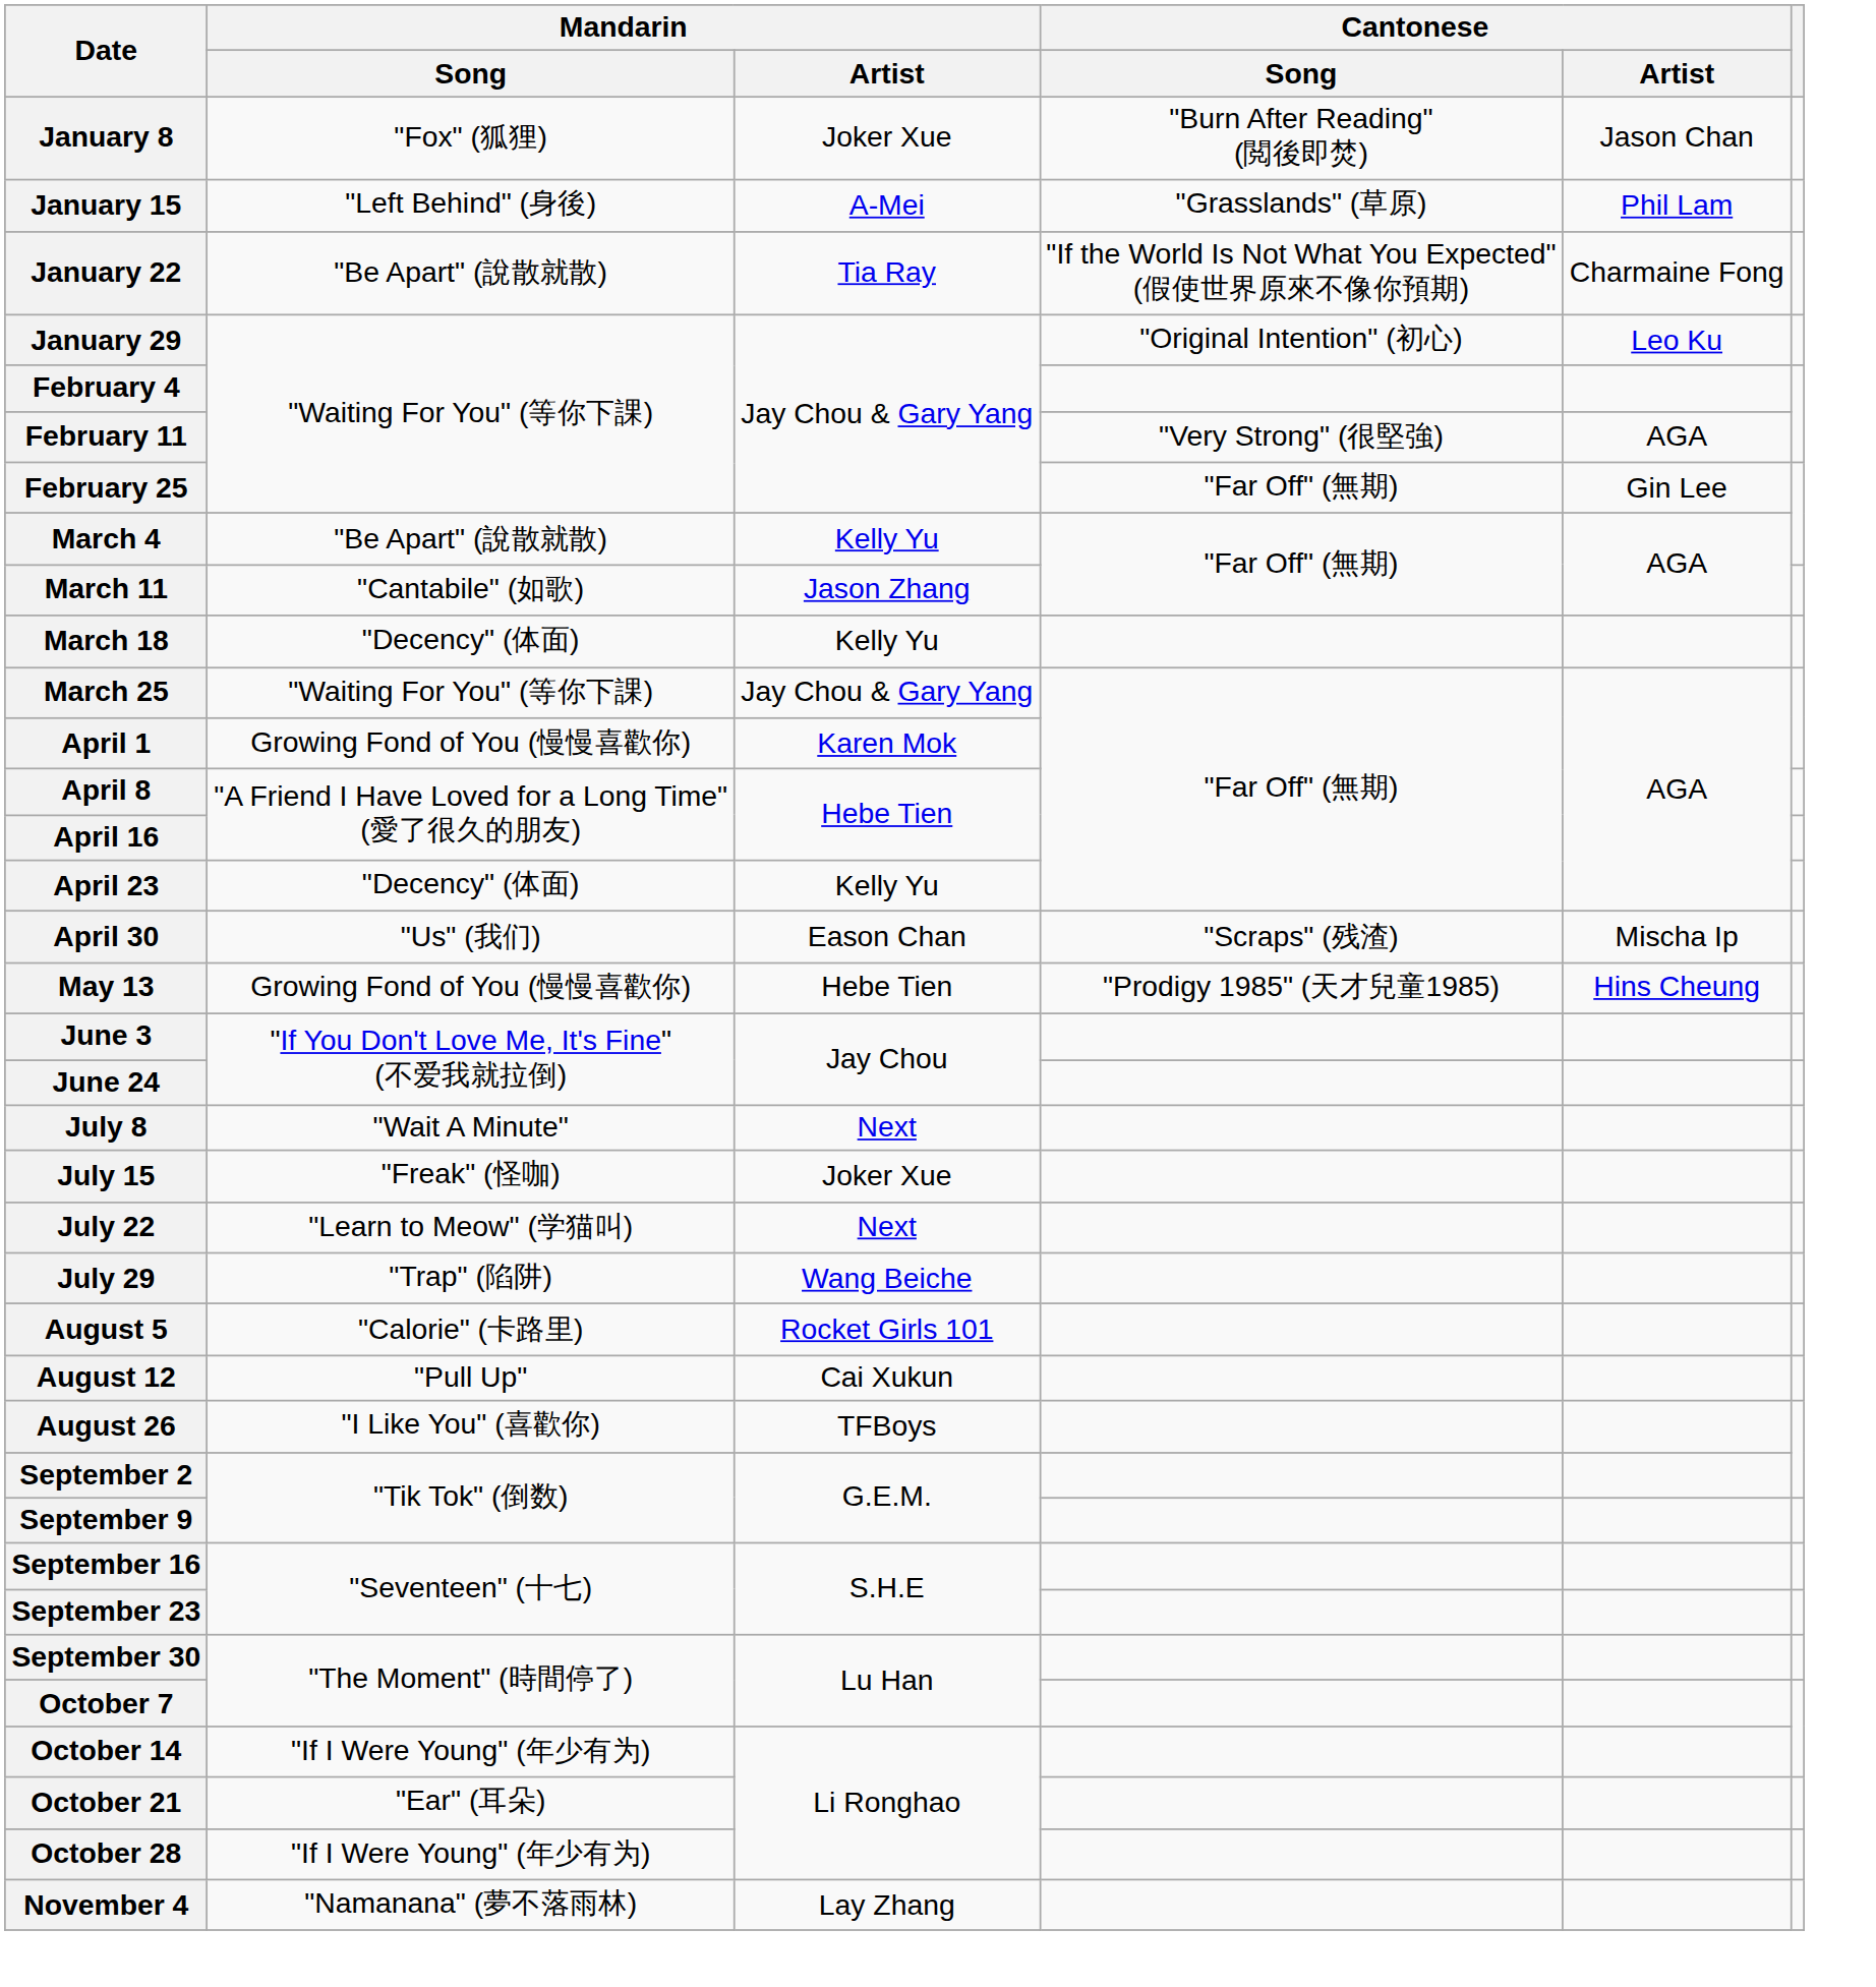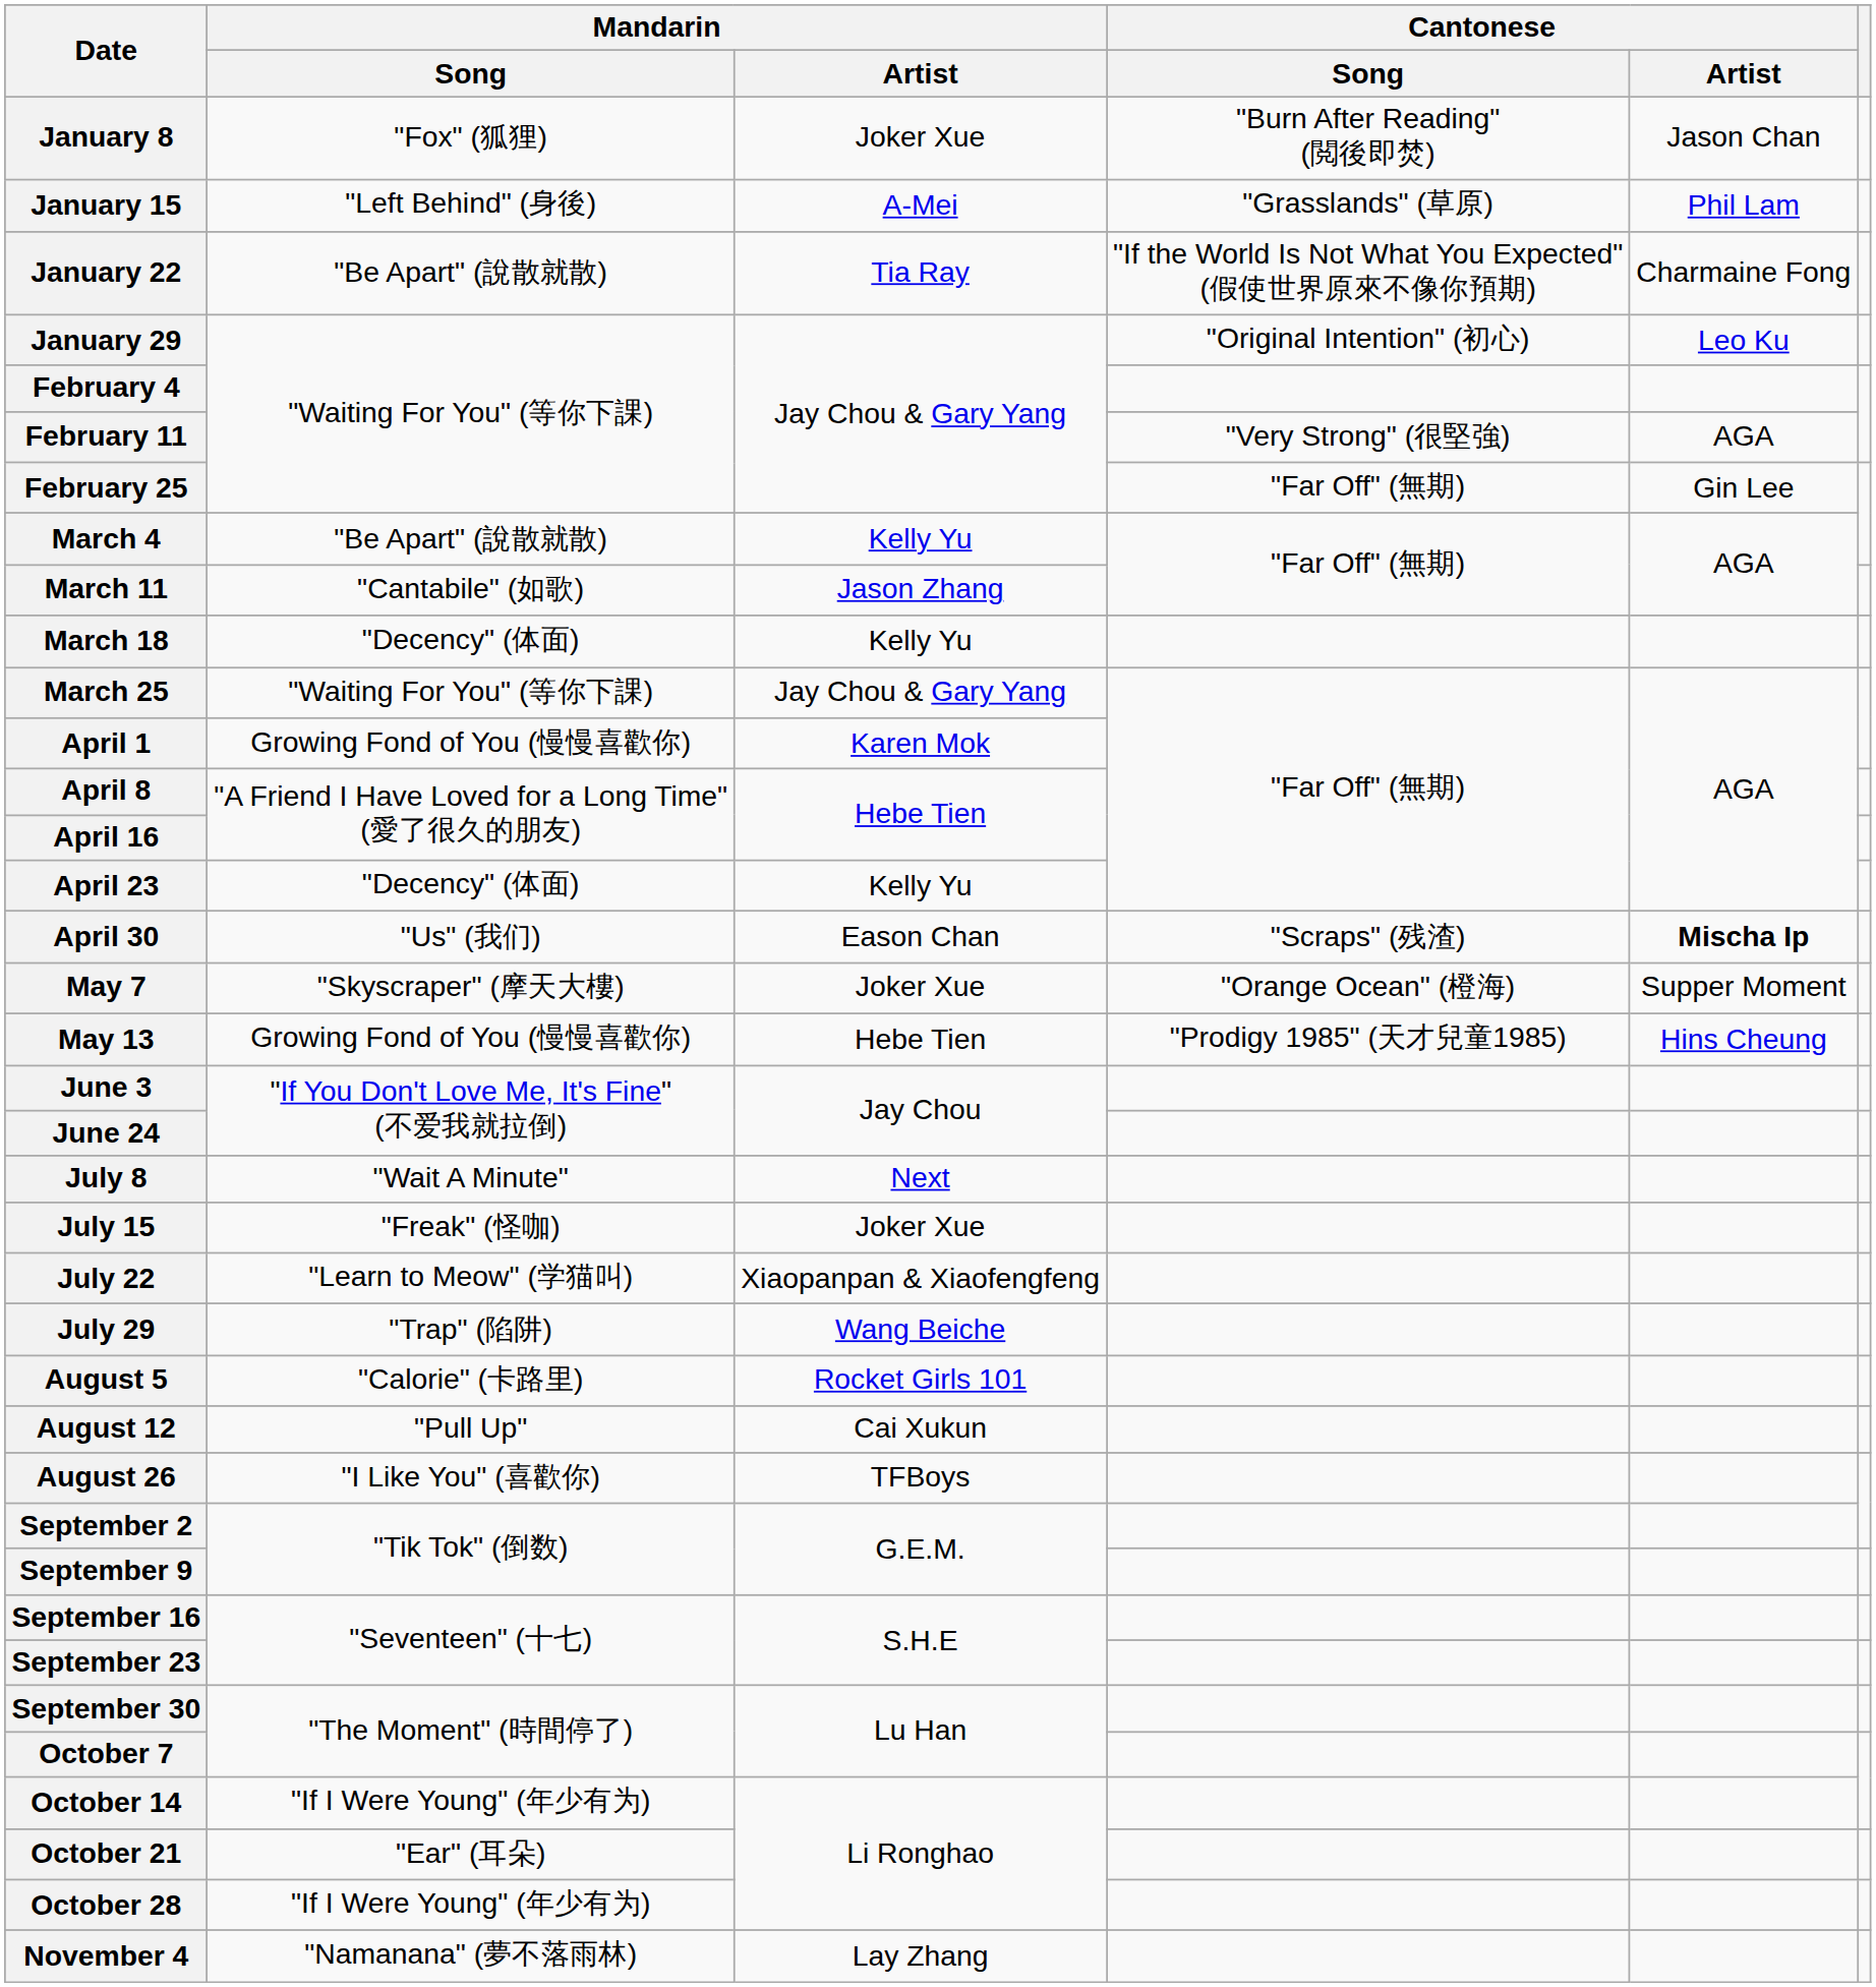April 30 | Cantonese / Artist: normal -> bold
+ row: May 7 | "Skyscraper" (摩天大樓) | Joker Xue | "Orange Ocean" (橙海) | Supper Moment
July 22 | Mandarin / Artist: Next -> Xiaopanpan & Xiaofengfeng
